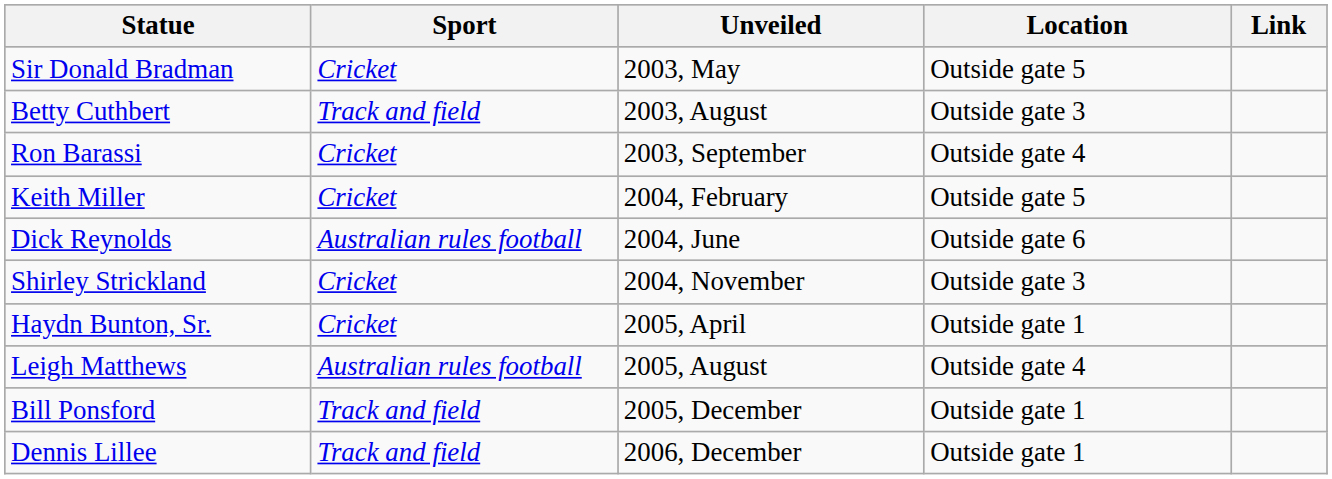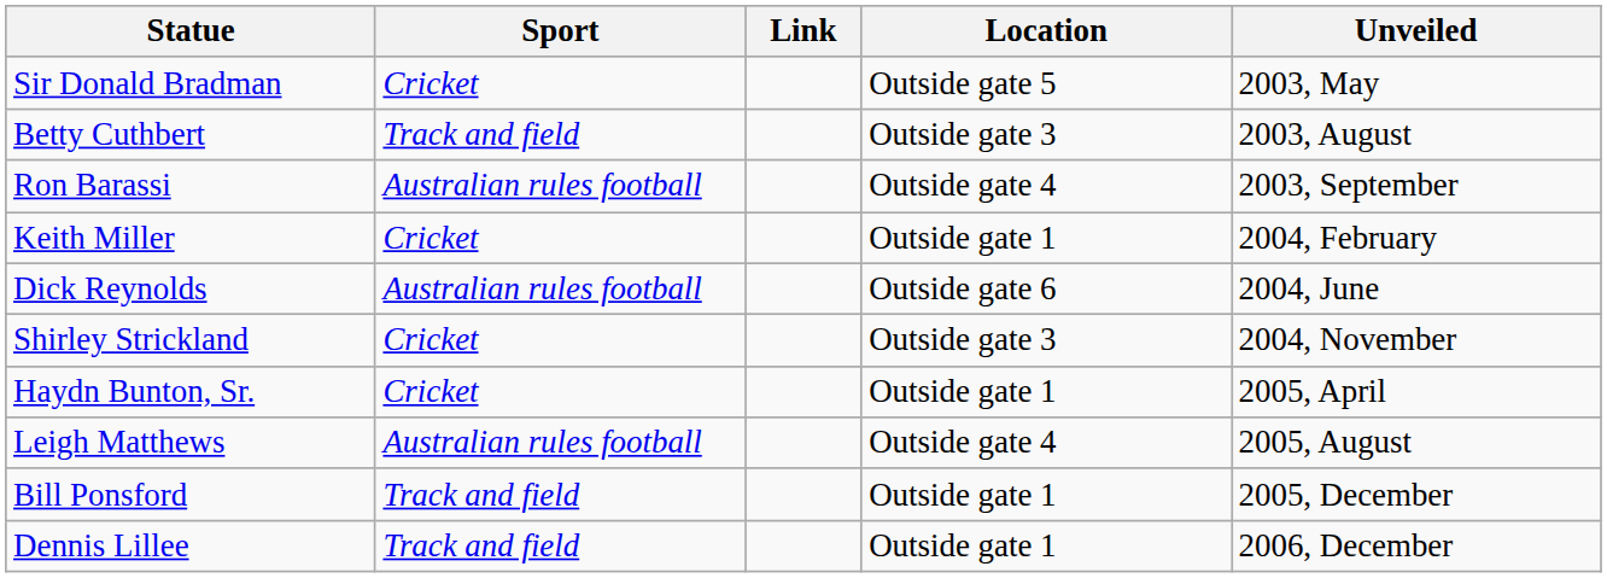columns swapped: Unveiled <-> Link
Ron Barassi | Sport: Cricket -> Australian rules football
Keith Miller | Location: Outside gate 5 -> Outside gate 1
